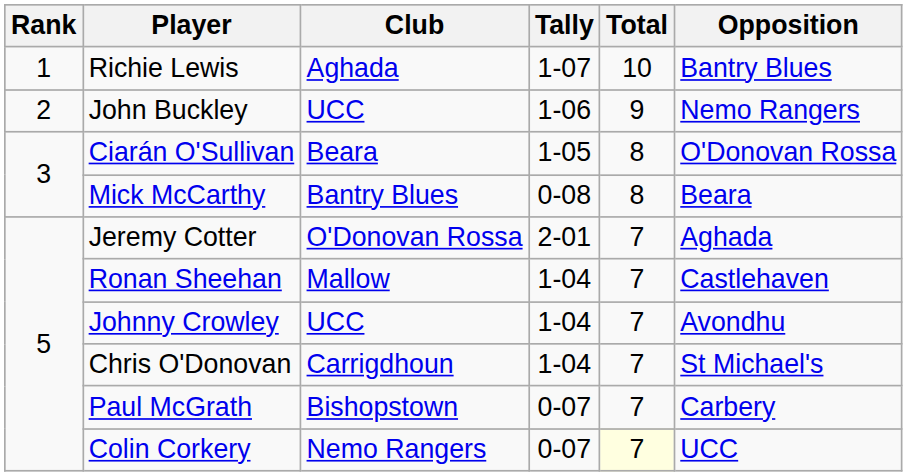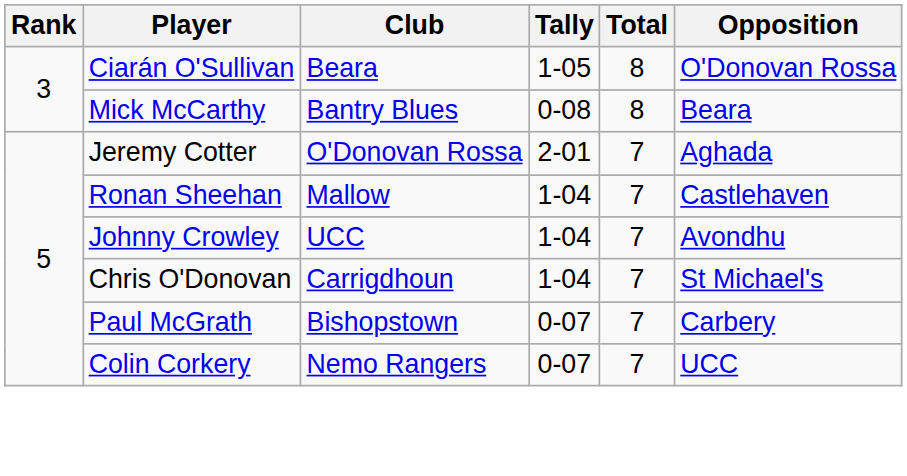- row: 1 | Richie Lewis | Aghada | 1-07 | 10 | Bantry Blues
- row: 2 | John Buckley | UCC | 1-06 | 9 | Nemo Rangers
Colin Corkery | Total: lightyellow background -> no background
